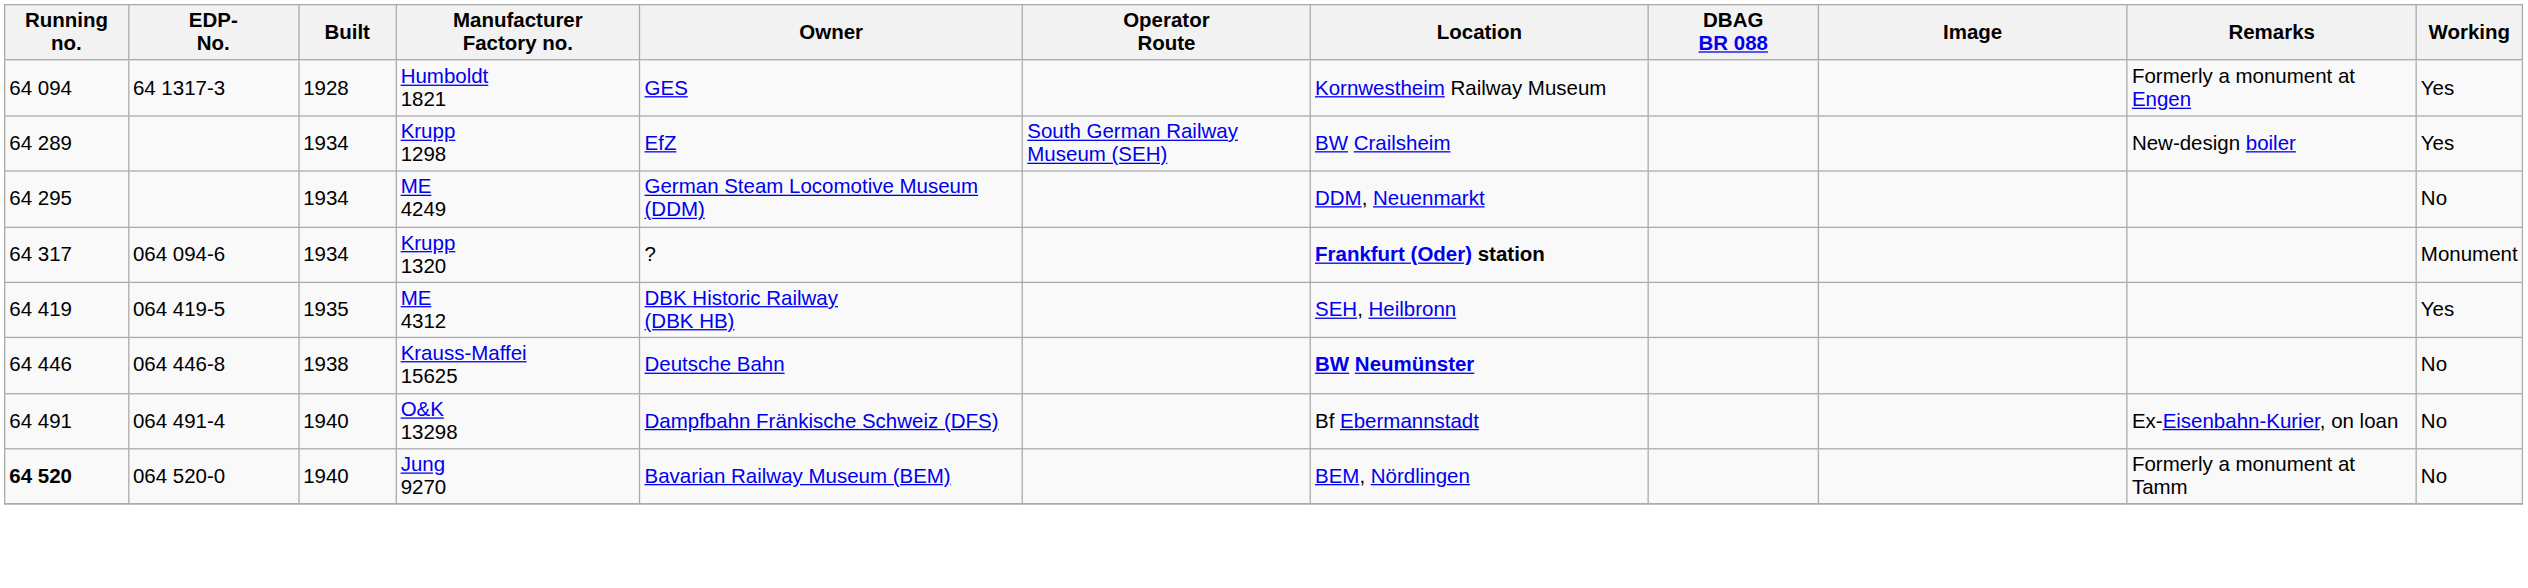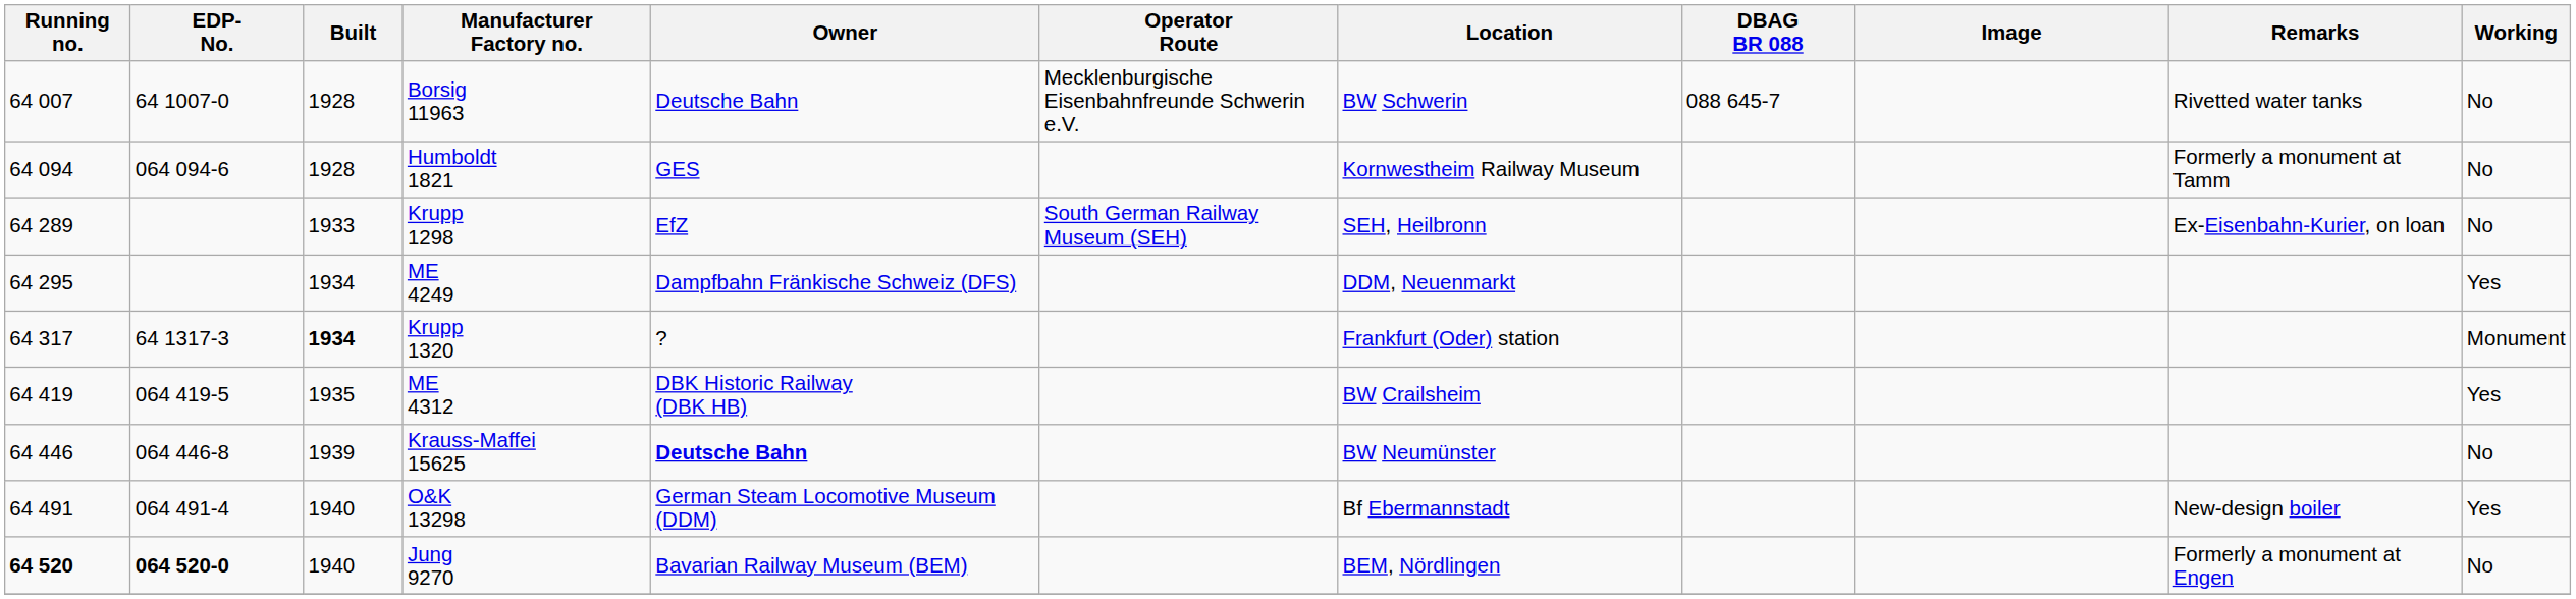+ row: 64 007 | 64 1007-0 | 1928 | Borsig 11963 | Deutsche Bahn | Mecklenburgische Eisenbahnfreunde Schwerin e.V. | BW Schwerin | 088 645-7 | Rivetted water tanks | No
Humboldt 1821 | EDP- No.: 64 1317-3 -> 064 094-6
Humboldt 1821 | Remarks: Formerly a monument at Engen -> Formerly a monument at Tamm
Humboldt 1821 | Working: Yes -> No
Krupp 1298 | Built: 1934 -> 1933
Krupp 1298 | Location: BW Crailsheim -> SEH, Heilbronn
Krupp 1298 | Remarks: New-design boiler -> Ex-Eisenbahn-Kurier, on loan
Krupp 1298 | Working: Yes -> No
ME 4249 | Owner: German Steam Locomotive Museum (DDM) -> Dampfbahn Fränkische Schweiz (DFS)
ME 4249 | Working: No -> Yes
Krupp 1320 | EDP- No.: 064 094-6 -> 64 1317-3
Krupp 1320 | Built: normal -> bold
Krupp 1320 | Location: bold -> normal
ME 4312 | Location: SEH, Heilbronn -> BW Crailsheim
Krauss-Maffei 15625 | Built: 1938 -> 1939
Krauss-Maffei 15625 | Owner: normal -> bold
Krauss-Maffei 15625 | Location: bold -> normal
O&K 13298 | Owner: Dampfbahn Fränkische Schweiz (DFS) -> German Steam Locomotive Museum (DDM)
O&K 13298 | Remarks: Ex-Eisenbahn-Kurier, on loan -> New-design boiler
O&K 13298 | Working: No -> Yes
Jung 9270 | EDP- No.: normal -> bold
Jung 9270 | Remarks: Formerly a monument at Tamm -> Formerly a monument at Engen
